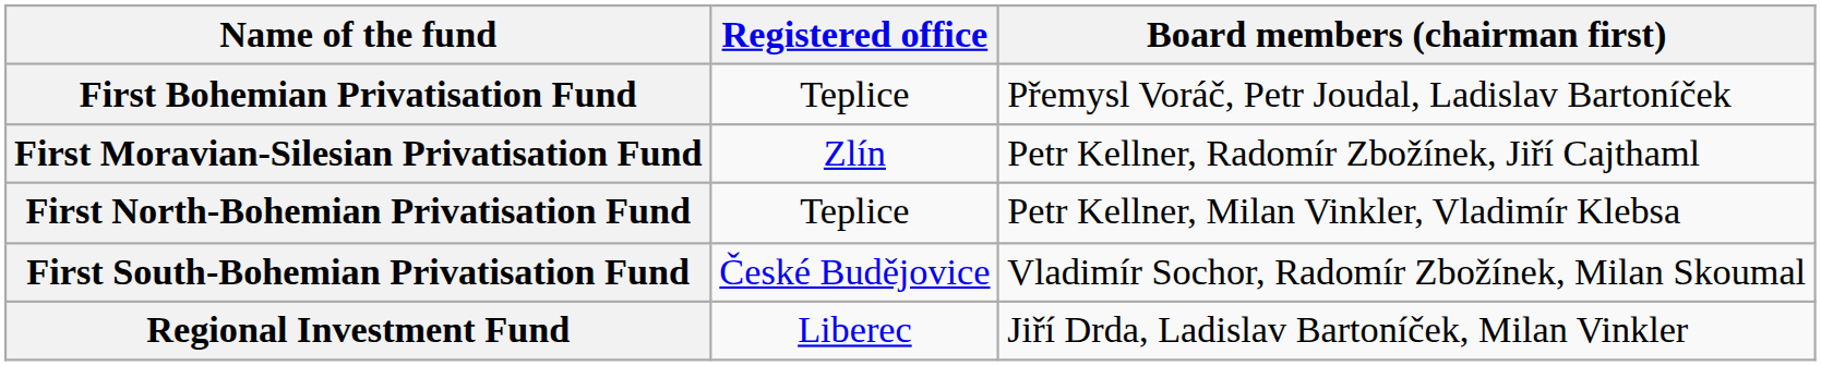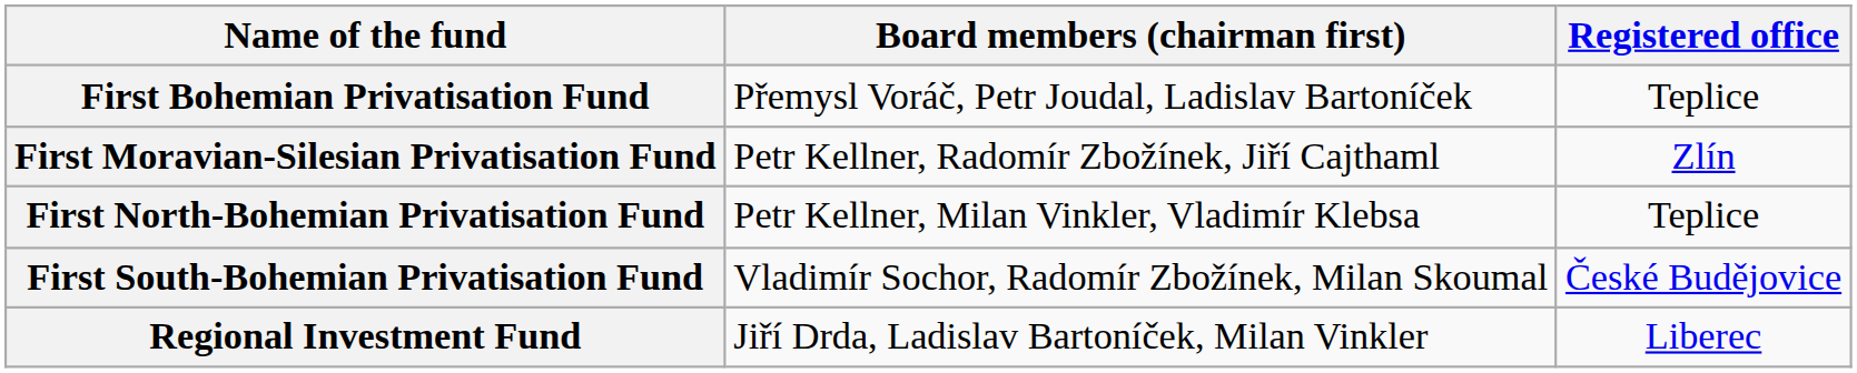columns swapped: Registered office <-> Board members (chairman first)
